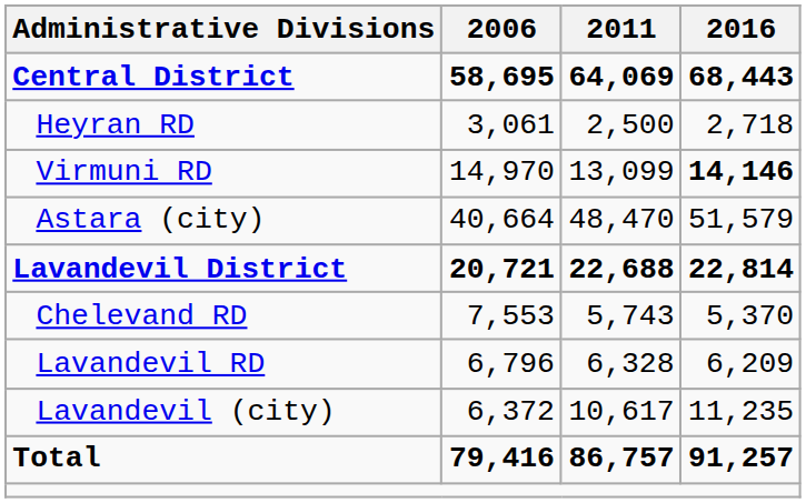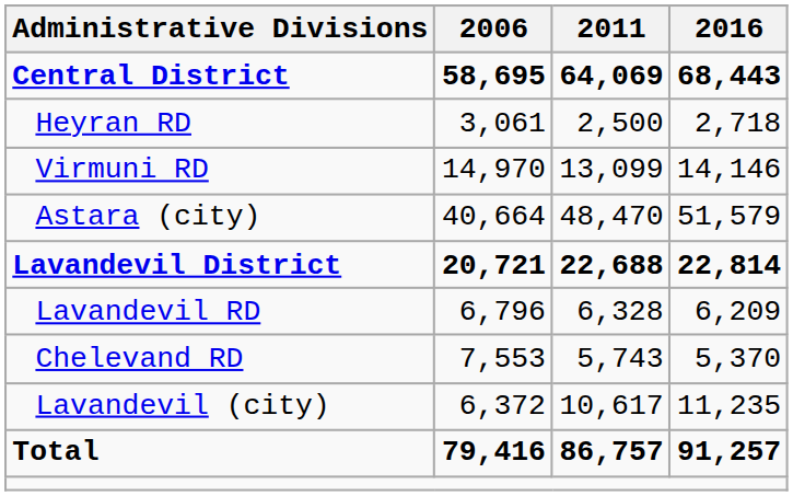Virmuni RD | 2016: bold -> normal
rows swapped: Chelevand RD <-> Lavandevil RD
